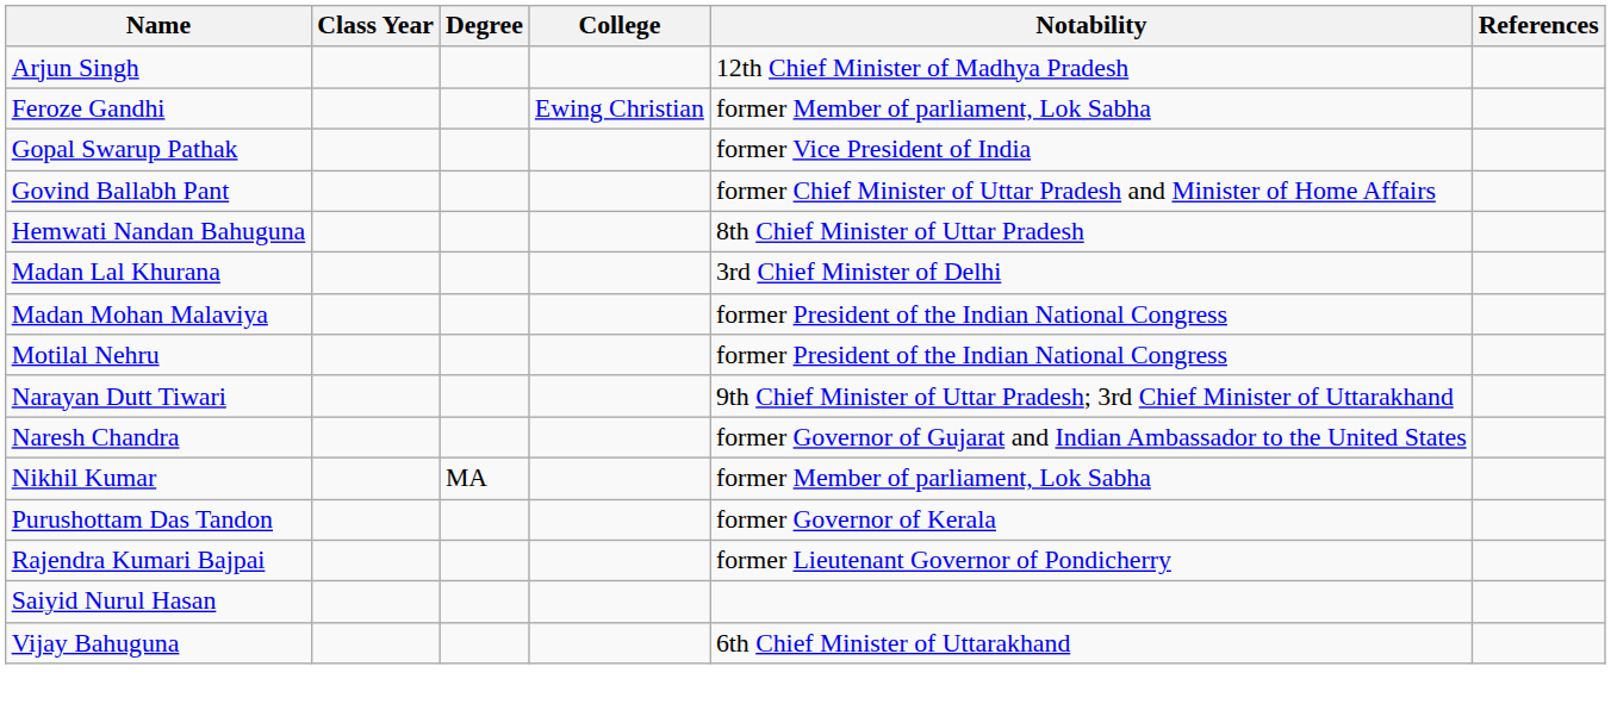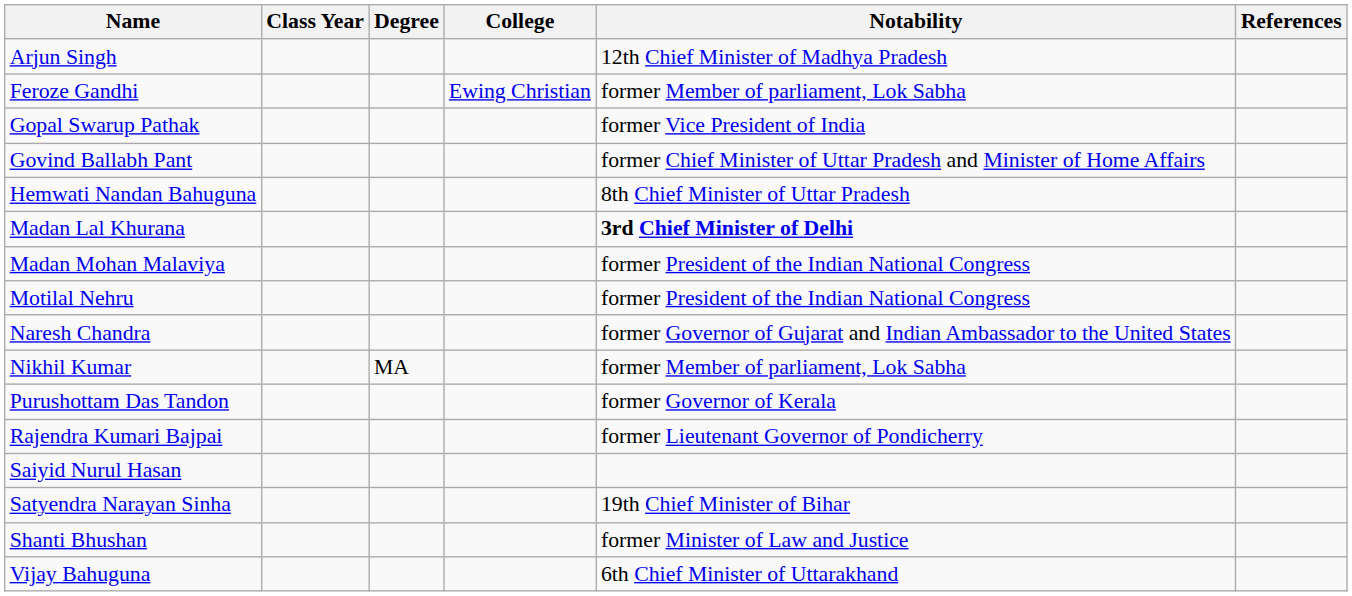Madan Lal Khurana | Notability: normal -> bold
- row: Narayan Dutt Tiwari | 9th Chief Minister of Uttar Pradesh; 3rd Chief Minister of Uttarakhand
+ row: Satyendra Narayan Sinha | 19th Chief Minister of Bihar
+ row: Shanti Bhushan | former Minister of Law and Justice
